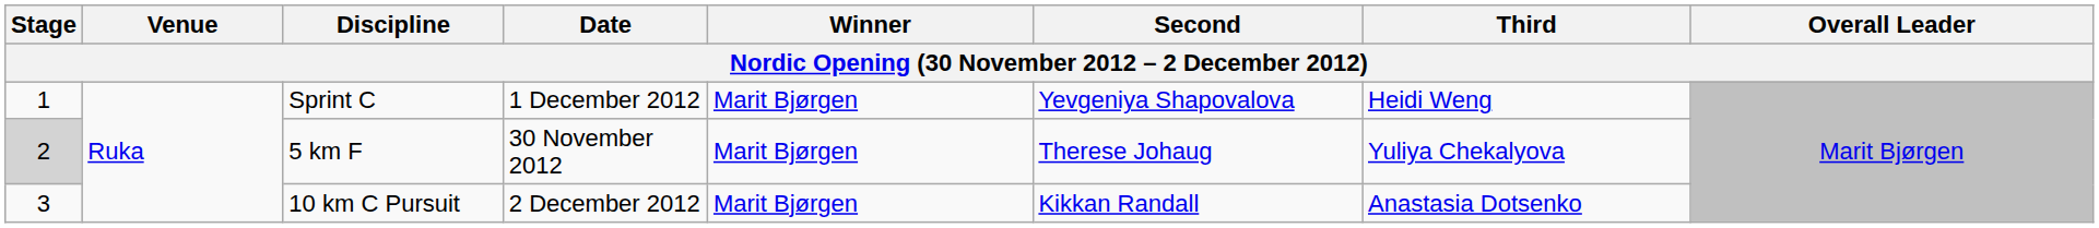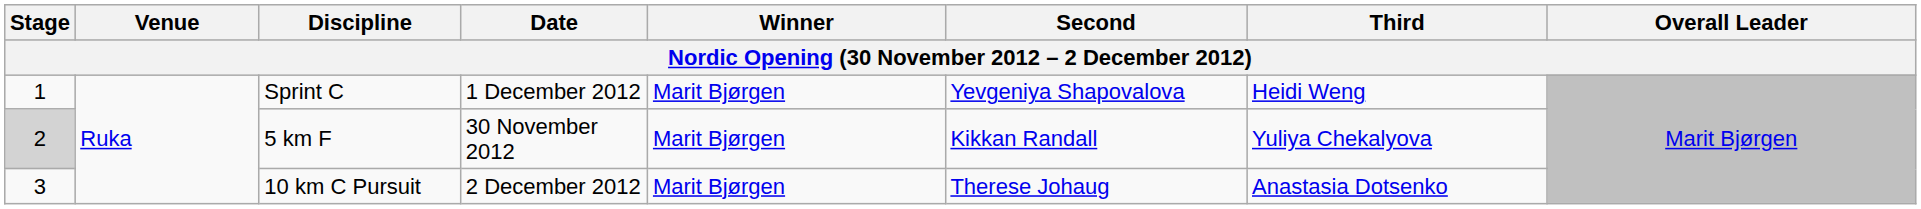5 km F | Second: Therese Johaug -> Kikkan Randall
10 km C Pursuit | Second: Kikkan Randall -> Therese Johaug
